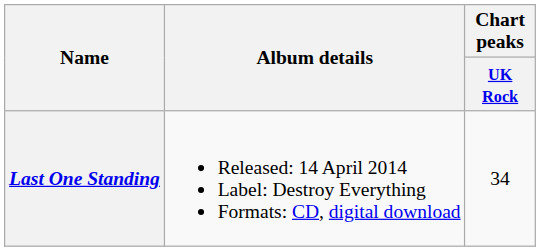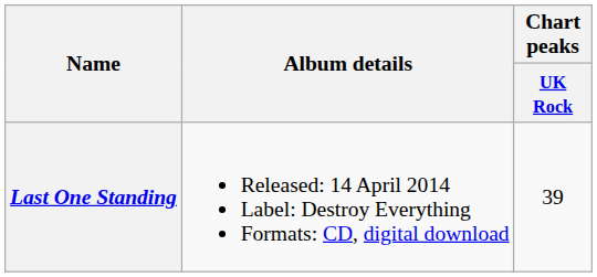Last One Standing | Chart peaks / UK Rock: 34 -> 39
